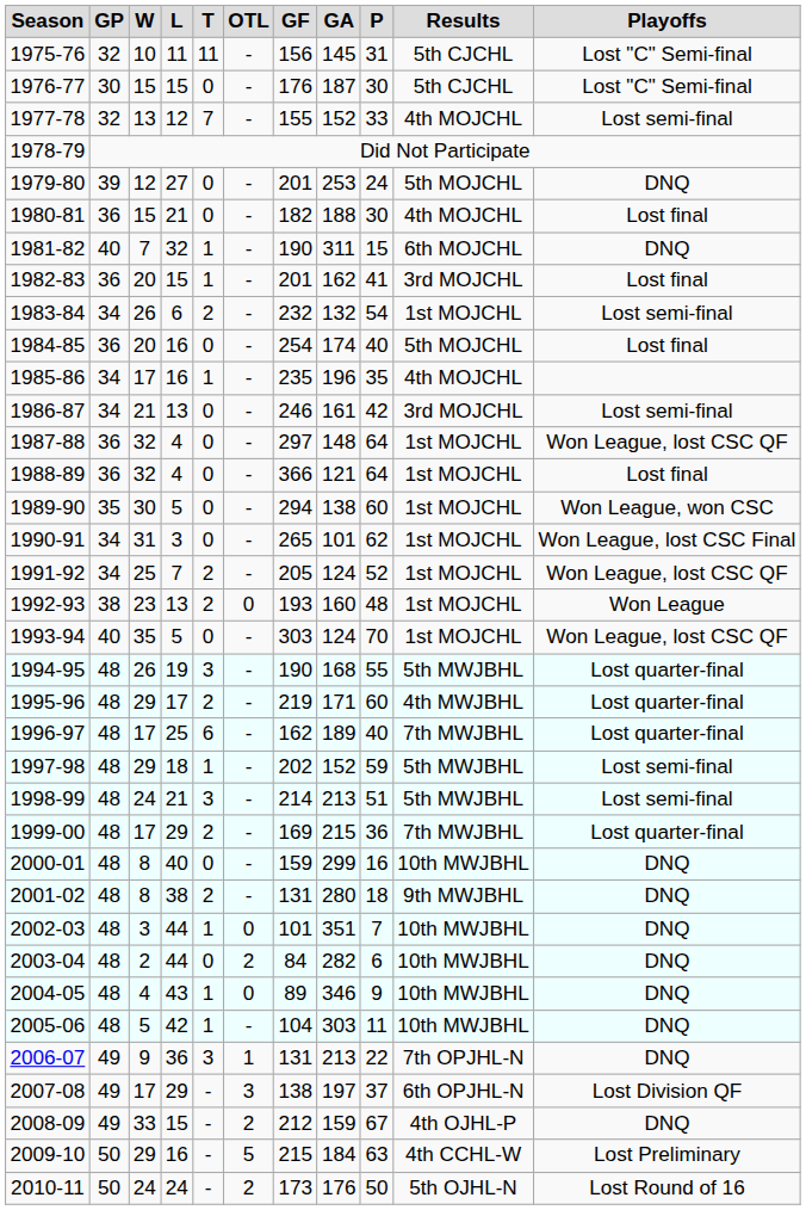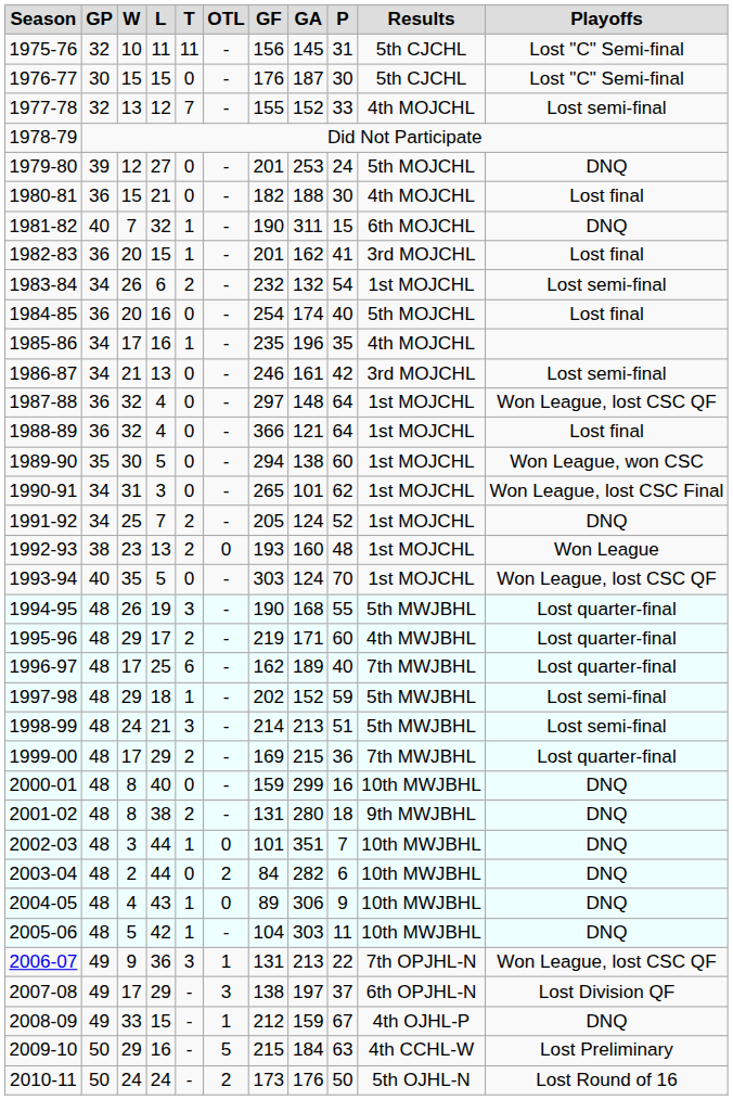1991-92 | Playoffs: Won League, lost CSC QF -> DNQ
2004-05 | GA: 346 -> 306
2006-07 | Playoffs: DNQ -> Won League, lost CSC QF
2008-09 | OTL: 2 -> 1
